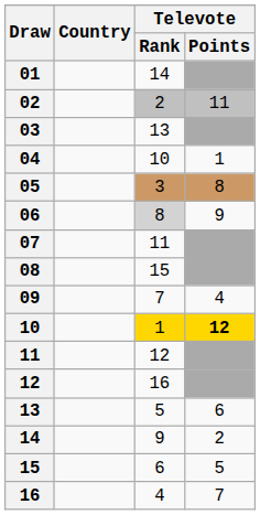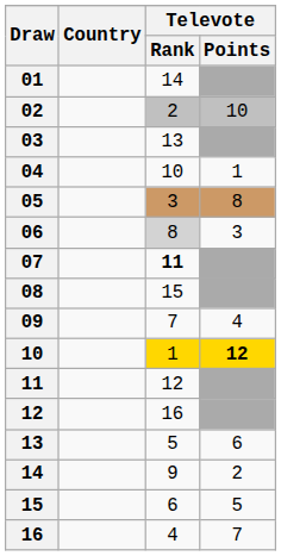02 | Televote / Points: 11 -> 10
06 | Televote / Points: 9 -> 3
07 | Televote / Rank: normal -> bold
